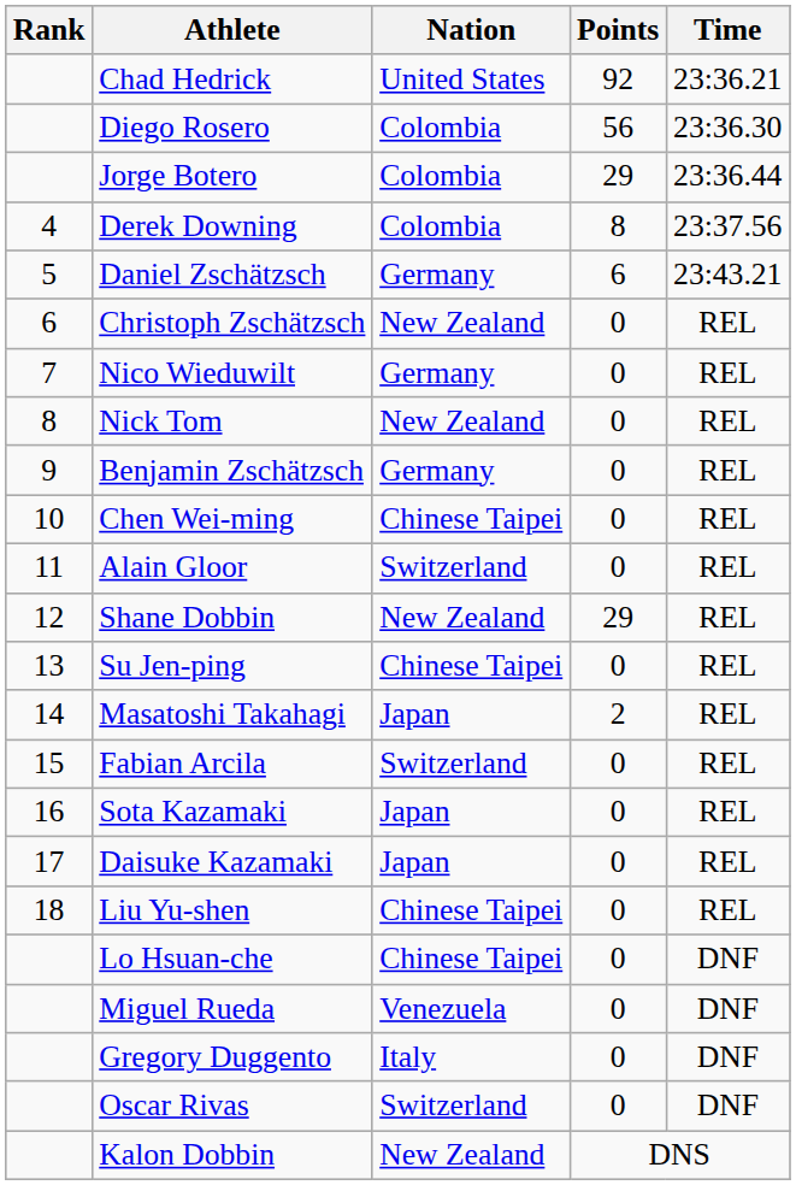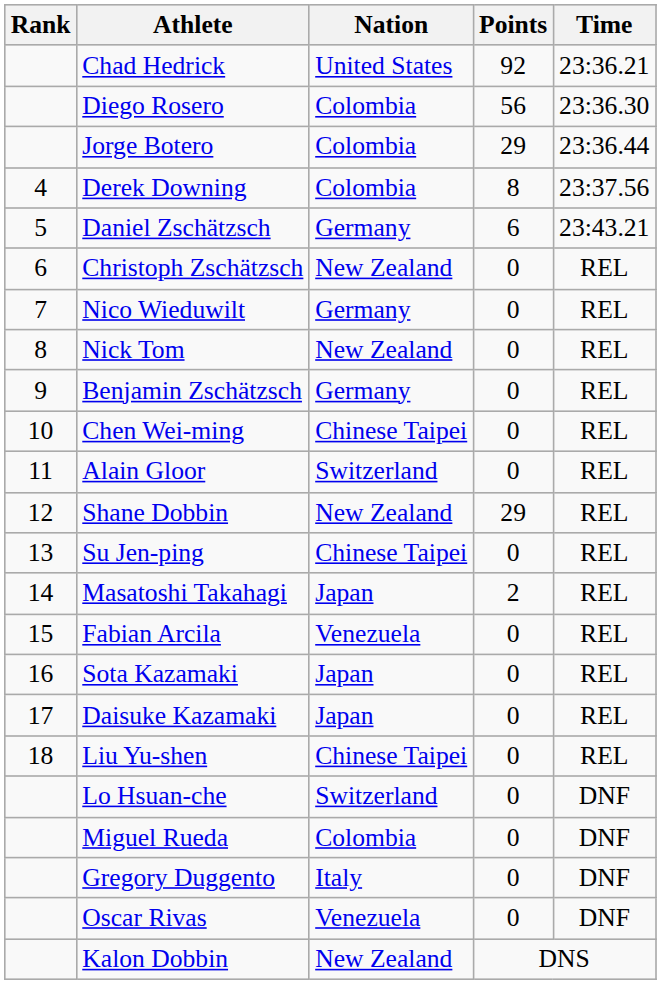Fabian Arcila | Nation: Switzerland -> Venezuela
Lo Hsuan-che | Nation: Chinese Taipei -> Switzerland
Miguel Rueda | Nation: Venezuela -> Colombia
Oscar Rivas | Nation: Switzerland -> Venezuela
